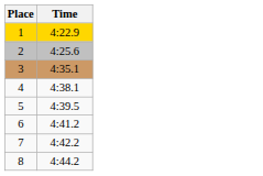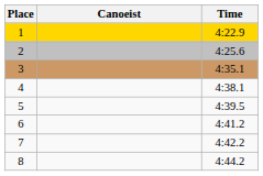+ column: Canoeist
